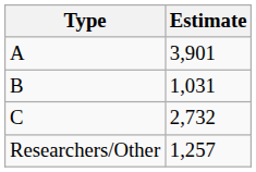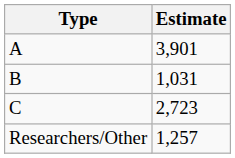C | Estimate: 2,732 -> 2,723
